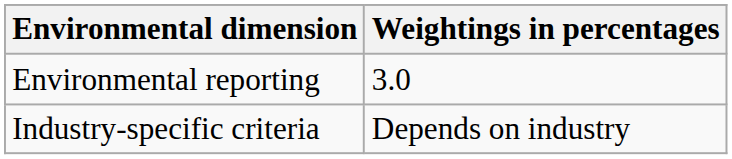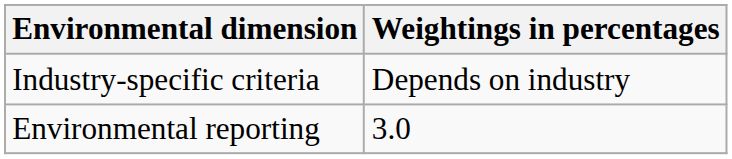rows swapped: Environmental reporting <-> Industry-specific criteria
